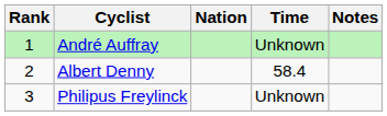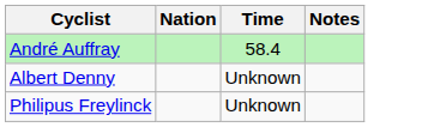- column: Rank | 1 | 2 | 3
André Auffray | Time: Unknown -> 58.4
Albert Denny | Time: 58.4 -> Unknown
